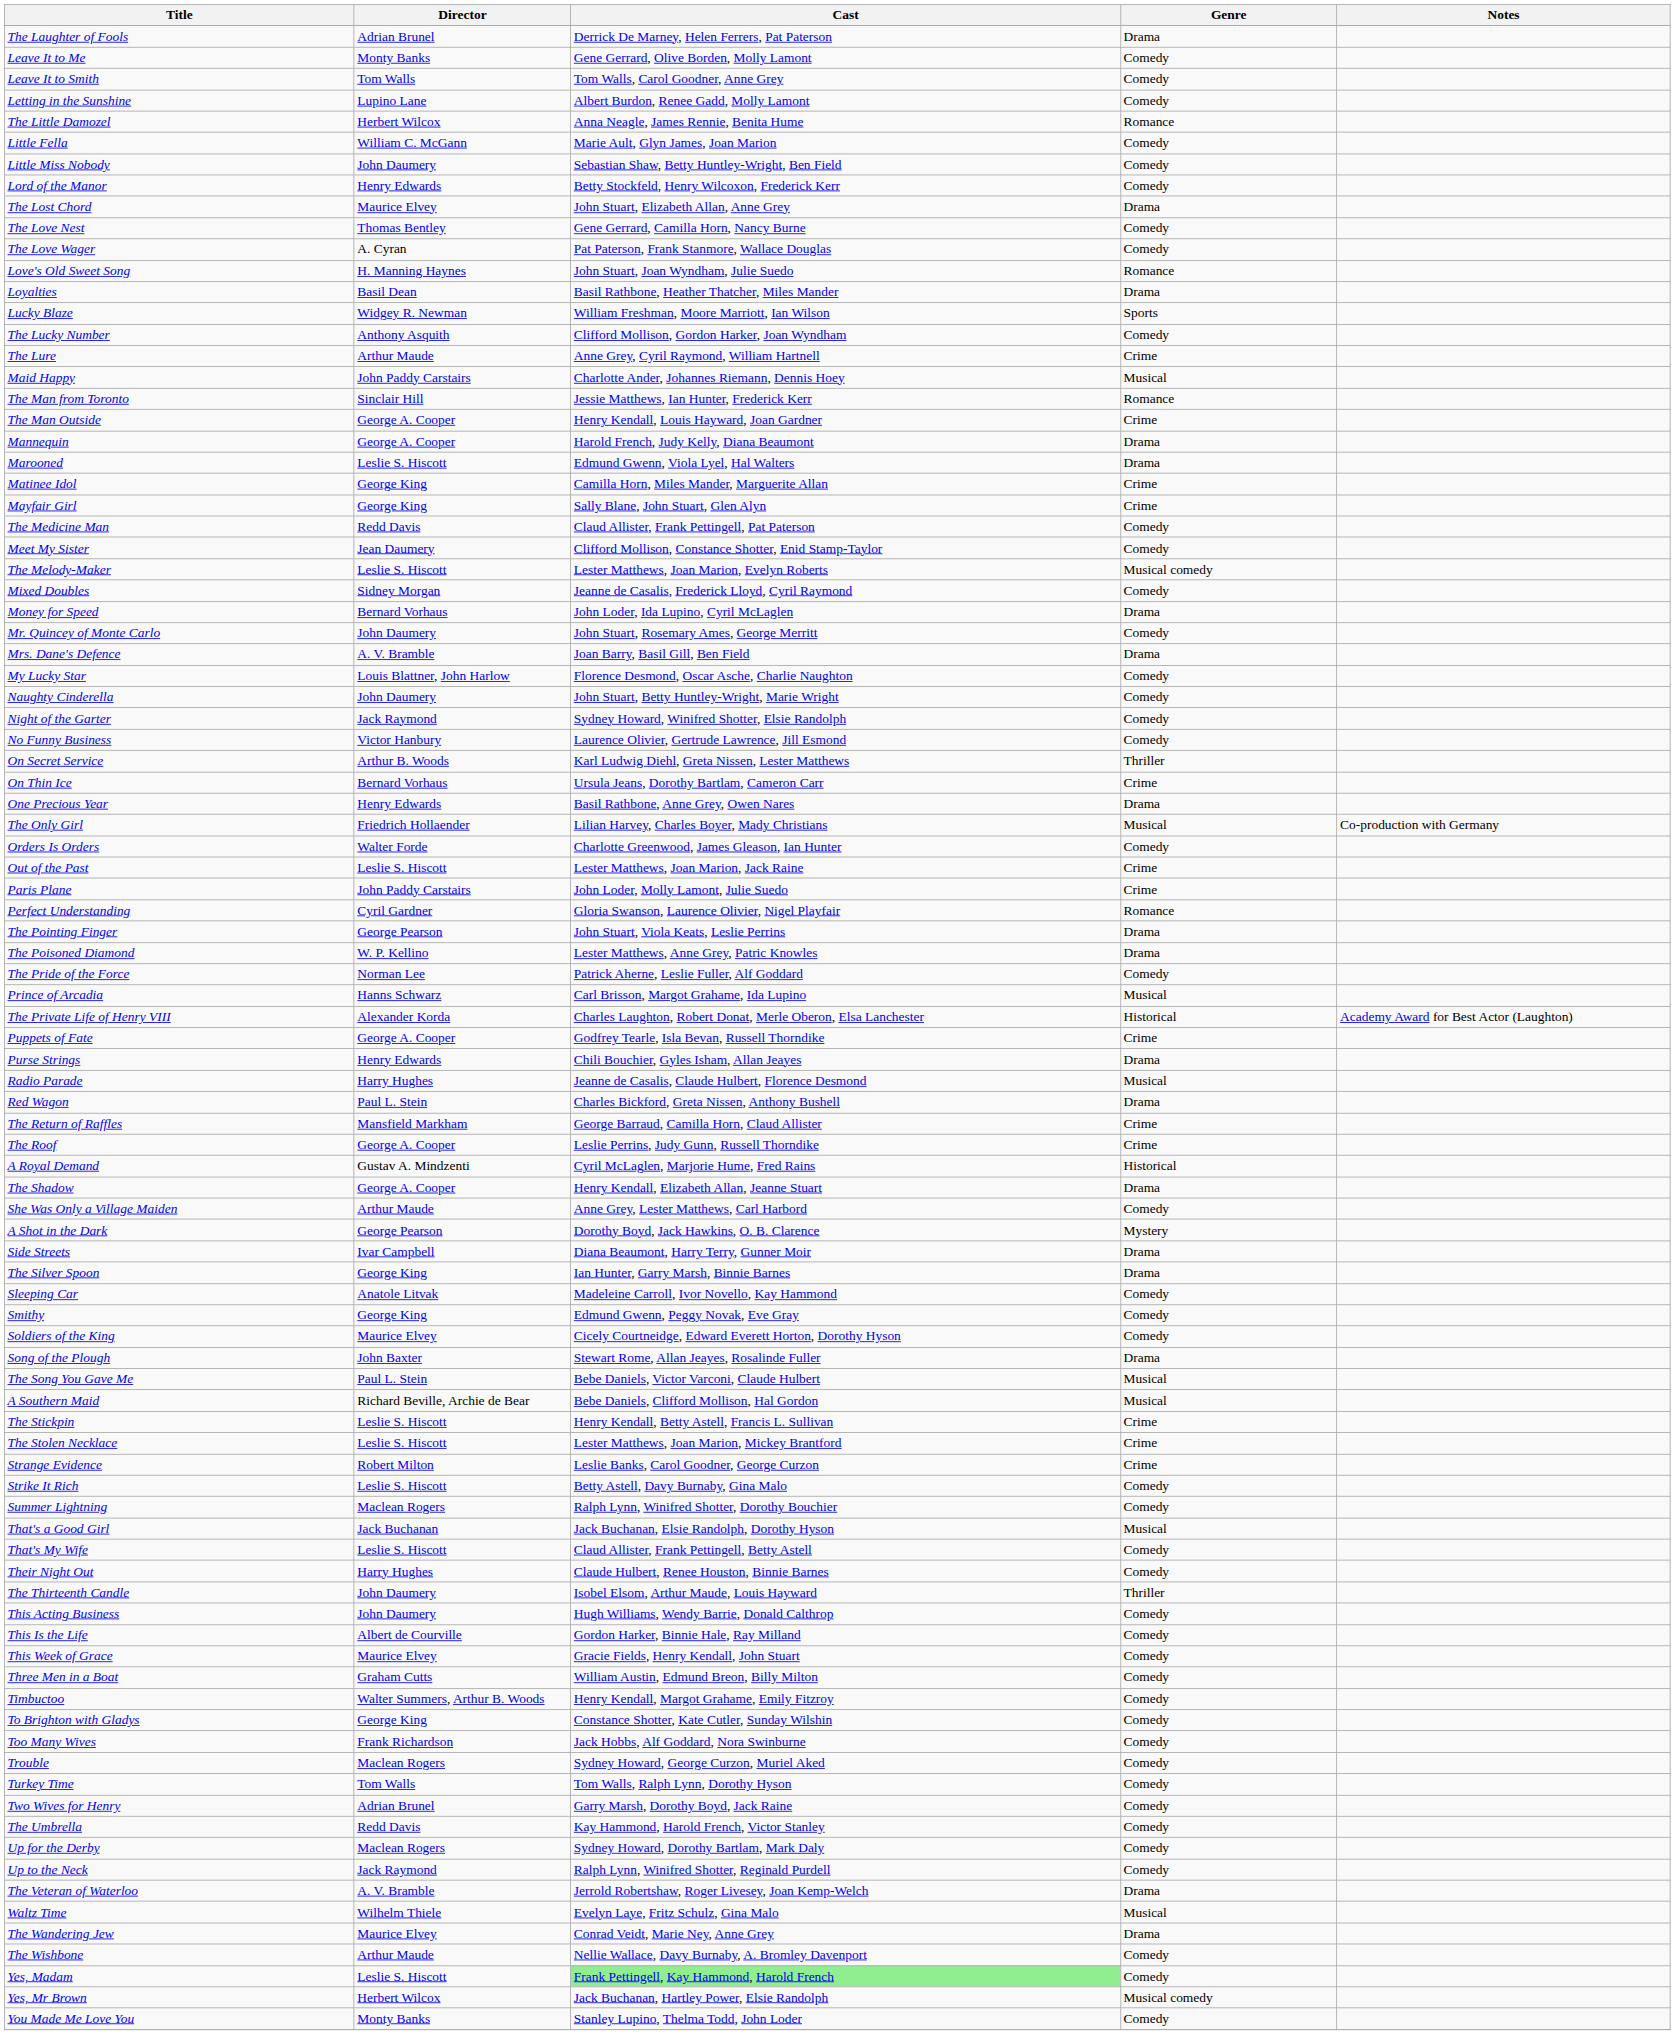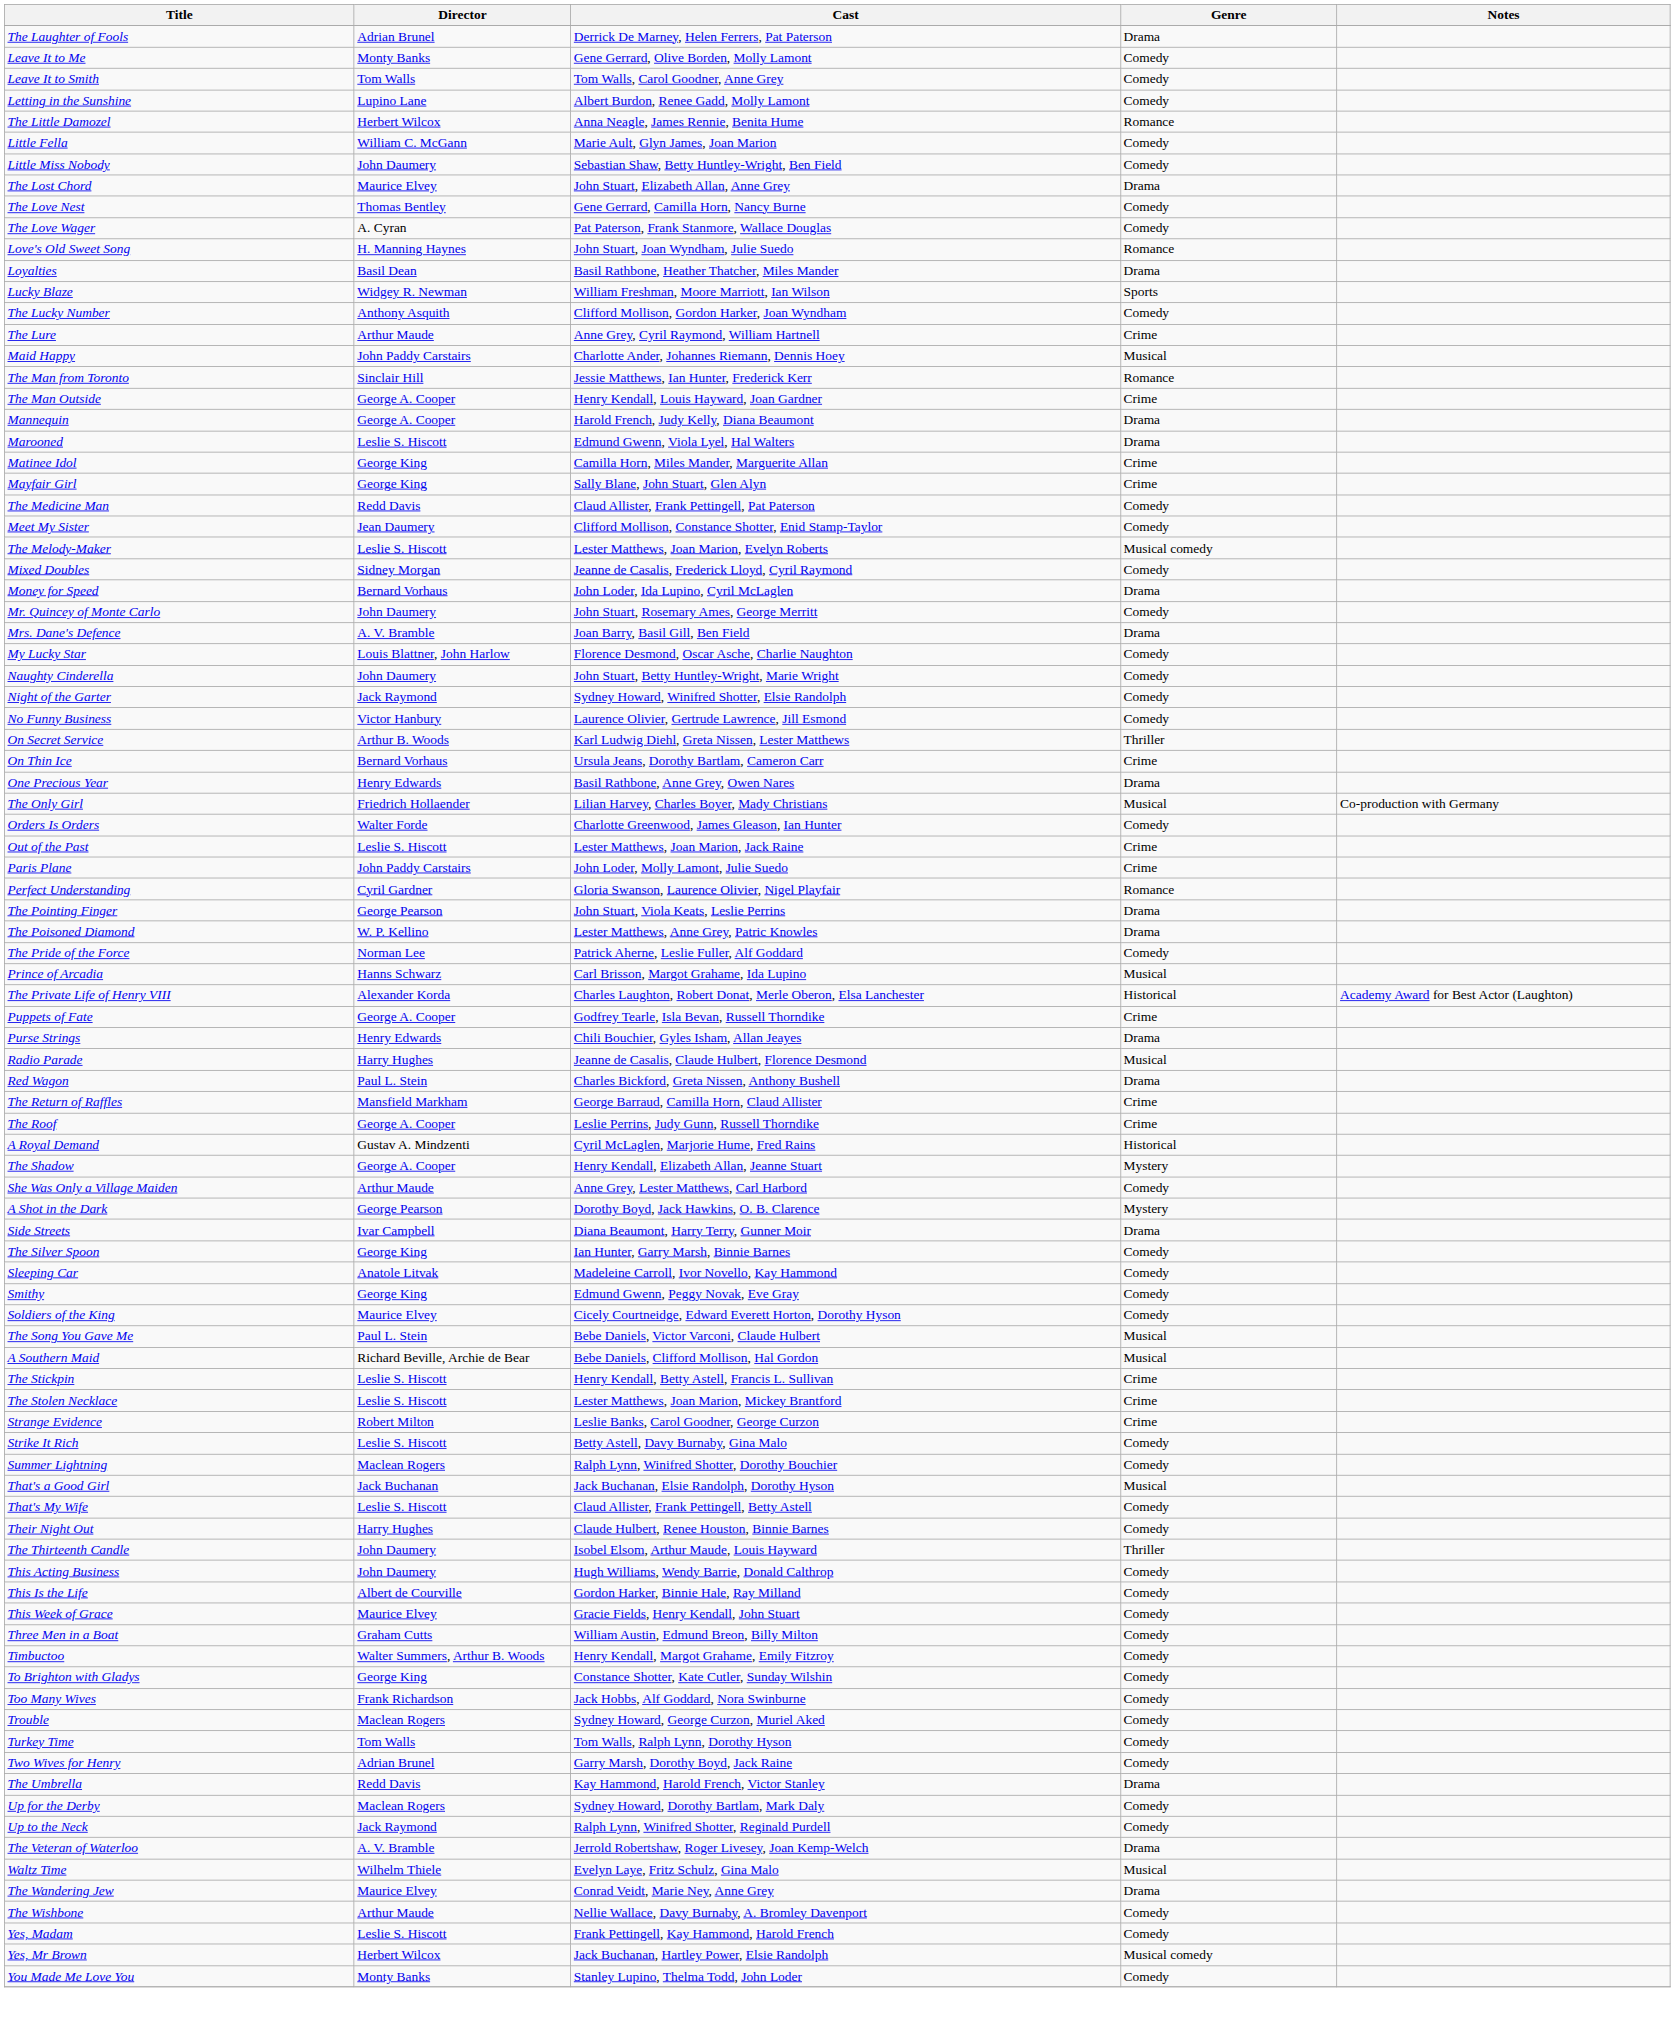- row: Lord of the Manor | Henry Edwards | Betty Stockfeld, Henry Wilcoxon, Frederick Kerr | Comedy
The Shadow | Genre: Drama -> Mystery
The Silver Spoon | Genre: Drama -> Comedy
- row: Song of the Plough | John Baxter | Stewart Rome, Allan Jeayes, Rosalinde Fuller | Drama
The Umbrella | Genre: Comedy -> Drama
Yes, Madam | Cast: lightgreen background -> no background
